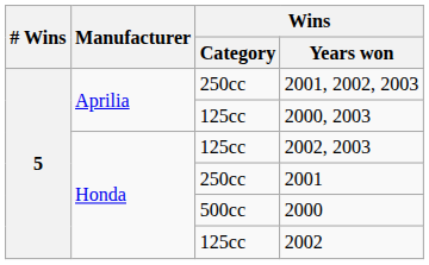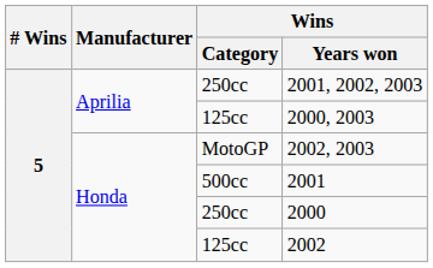2002, 2003 | Wins / Category: 125cc -> MotoGP
2001 | Wins / Category: 250cc -> 500cc
2000 | Wins / Category: 500cc -> 250cc
